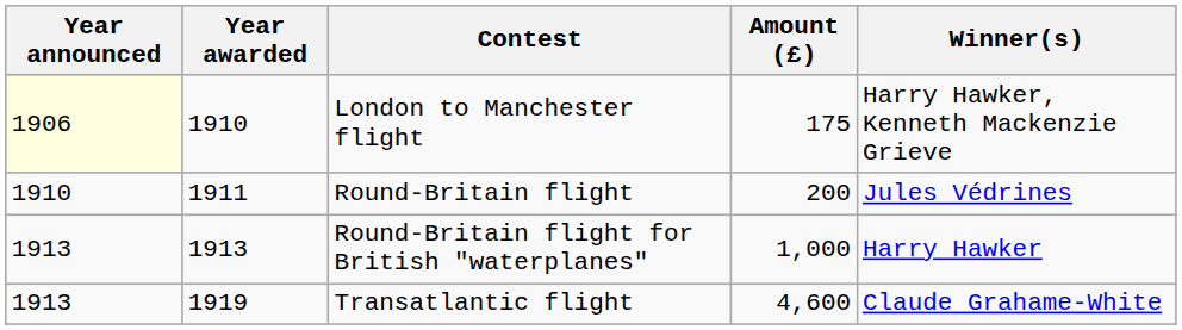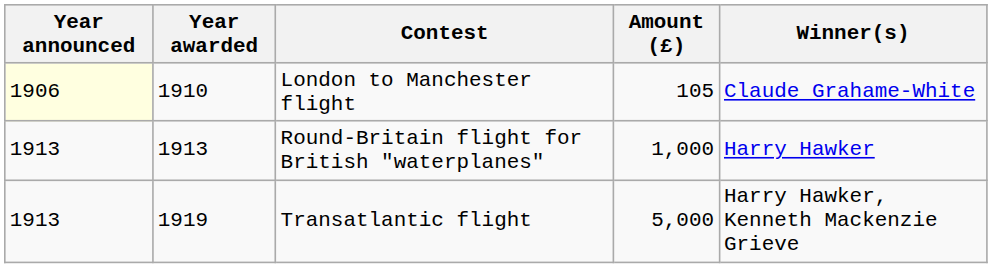London to Manchester flight | Amount (£): 175 -> 105
London to Manchester flight | Winner(s): Harry Hawker, Kenneth Mackenzie Grieve -> Claude Grahame-White
- row: 1910 | 1911 | Round-Britain flight | 200 | Jules Védrines
Transatlantic flight | Amount (£): 4,600 -> 5,000
Transatlantic flight | Winner(s): Claude Grahame-White -> Harry Hawker, Kenneth Mackenzie Grieve
